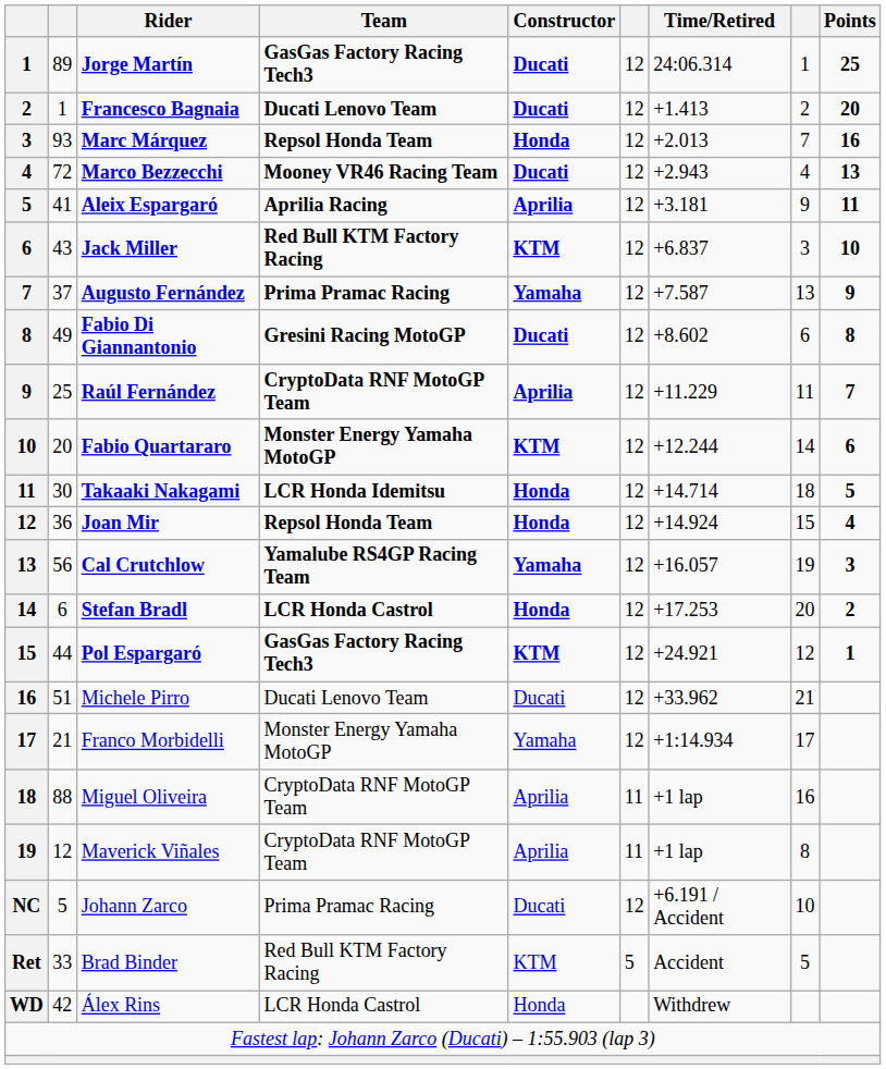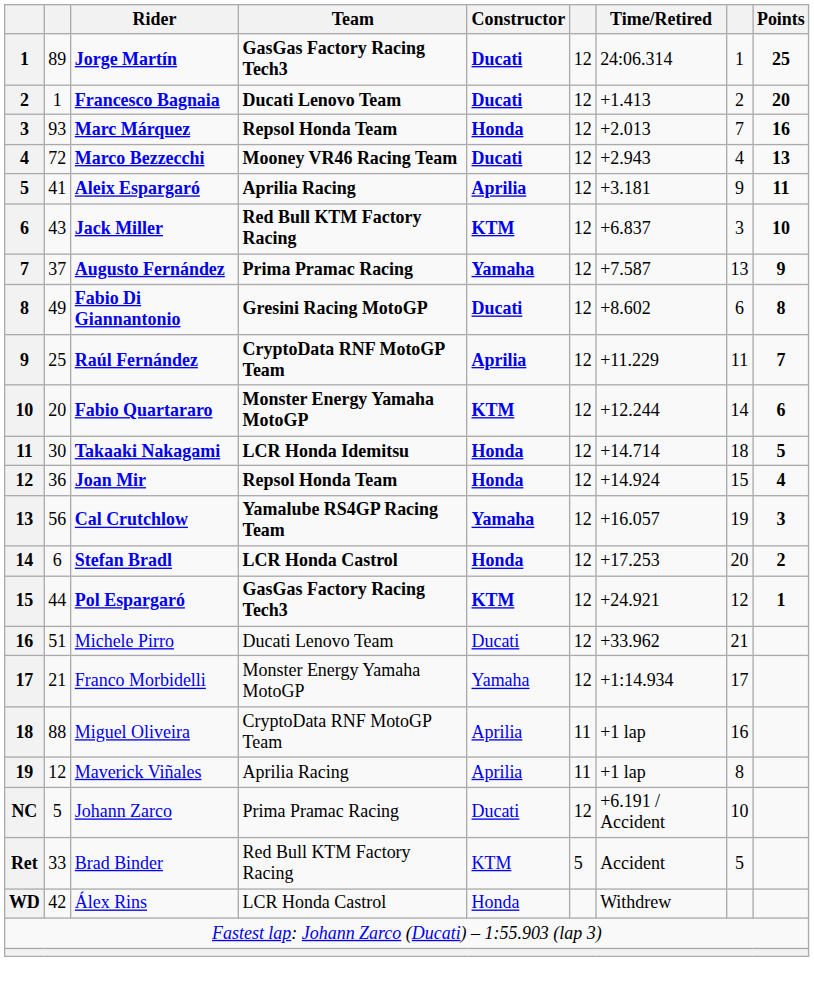Maverick Viñales | Team: CryptoData RNF MotoGP Team -> Aprilia Racing
